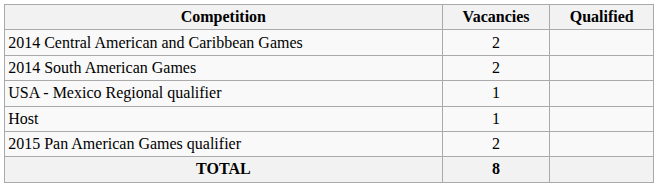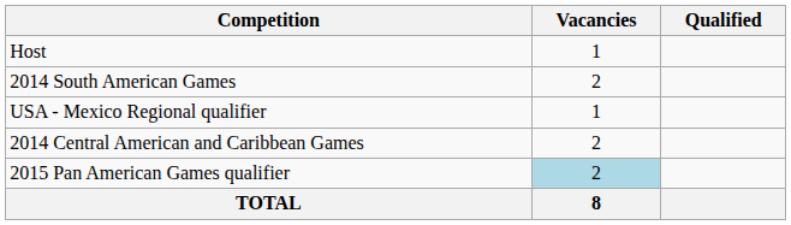rows swapped: Host <-> 2014 Central American and Caribbean Games
2015 Pan American Games qualifier | Vacancies: no background -> lightblue background
